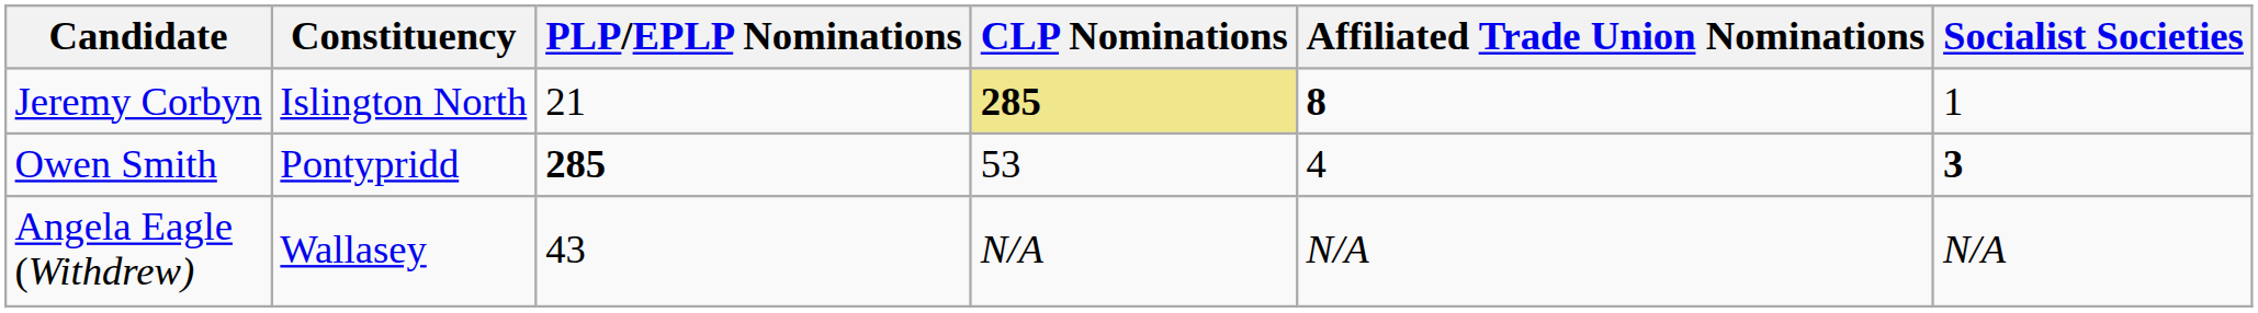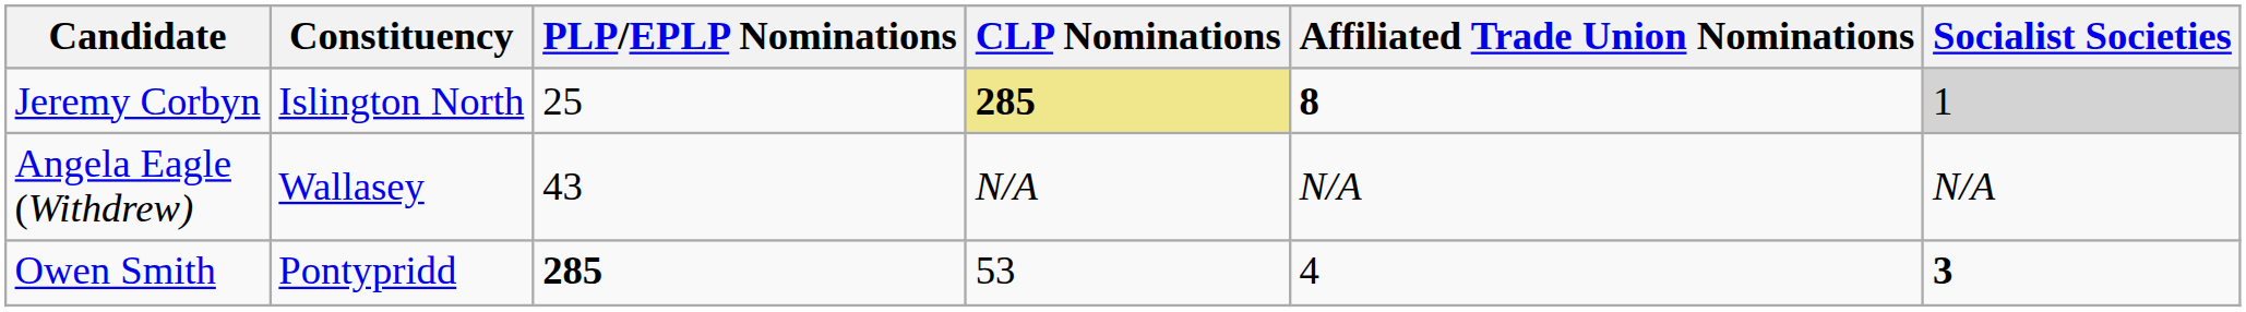Jeremy Corbyn | PLP/EPLP Nominations: 21 -> 25
Jeremy Corbyn | Socialist Societies: no background -> lightgrey background
rows swapped: Owen Smith <-> Angela Eagle (Withdrew)
